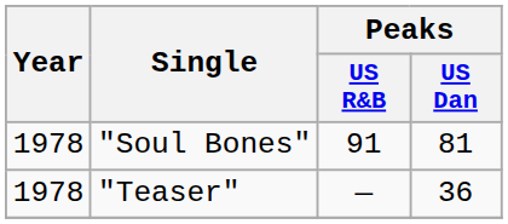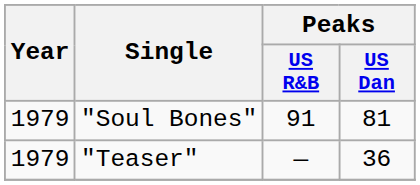"Soul Bones" | Year: 1978 -> 1979
"Teaser" | Year: 1978 -> 1979
